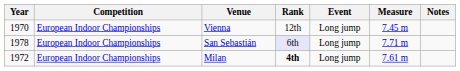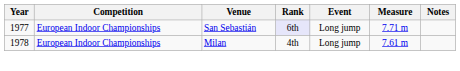- row: 1970 | European Indoor Championships | Vienna | 12th | Long jump | 7.45 m
San Sebastián | Year: 1978 -> 1977
Milan | Year: 1972 -> 1978
Milan | Rank: bold -> normal
